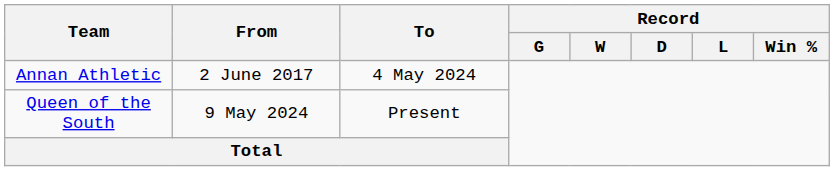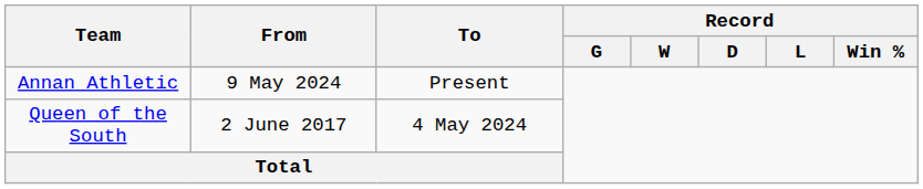Annan Athletic | From: 2 June 2017 -> 9 May 2024
Annan Athletic | To: 4 May 2024 -> Present
Queen of the South | From: 9 May 2024 -> 2 June 2017
Queen of the South | To: Present -> 4 May 2024
